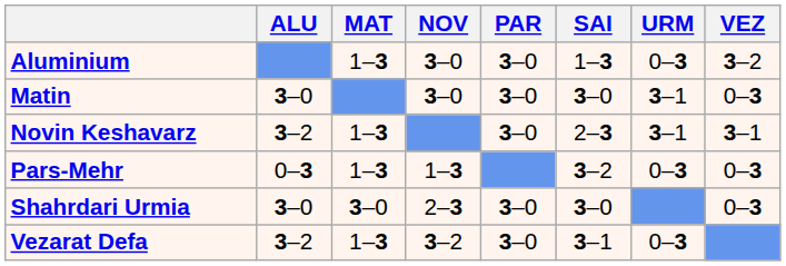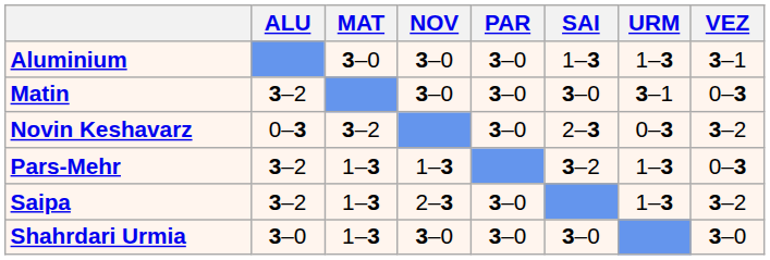Aluminium | MAT: 1–3 -> 3–0
Aluminium | URM: 0–3 -> 1–3
Aluminium | VEZ: 3–2 -> 3–1
Matin | ALU: 3–0 -> 3–2
Novin Keshavarz | ALU: 3–2 -> 0–3
Novin Keshavarz | MAT: 1–3 -> 3–2
Novin Keshavarz | URM: 3–1 -> 0–3
Novin Keshavarz | VEZ: 3–1 -> 3–2
Pars-Mehr | ALU: 0–3 -> 3–2
Pars-Mehr | URM: 0–3 -> 1–3
+ row: Saipa | 3–2 | 1–3 | 2–3 | 3–0 | 1–3 | 3–2
Shahrdari Urmia | MAT: 3–0 -> 1–3
Shahrdari Urmia | NOV: 2–3 -> 3–0
Shahrdari Urmia | VEZ: 0–3 -> 3–0
- row: Vezarat Defa | 3–2 | 1–3 | 3–2 | 3–0 | 3–1 | 0–3
